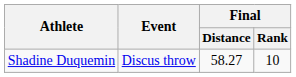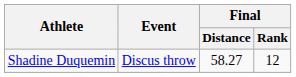Shadine Duquemin | Final / Rank: 10 -> 12
